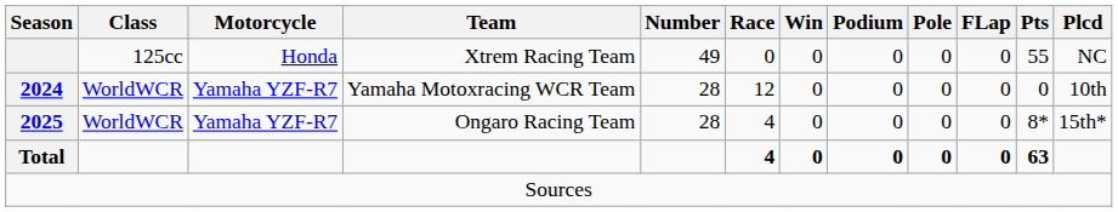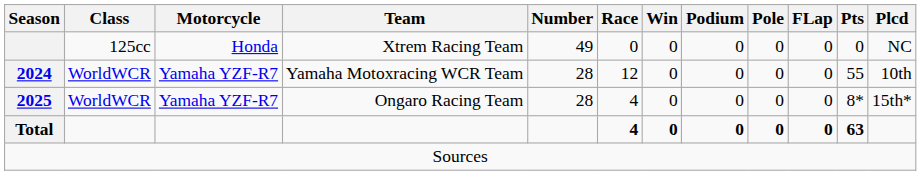Xtrem Racing Team | Pts: 55 -> 0
Yamaha Motoxracing WCR Team | Pts: 0 -> 55
